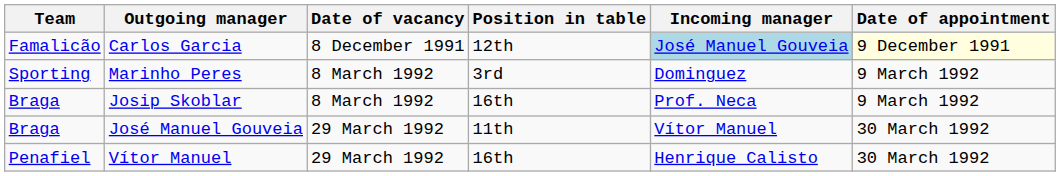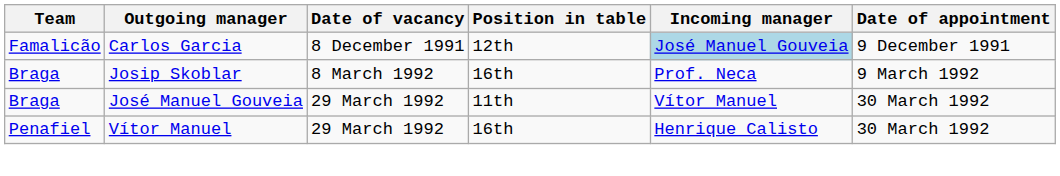Carlos Garcia | Date of appointment: lightyellow background -> no background
- row: Sporting | Marinho Peres | 8 March 1992 | 3rd | Dominguez | 9 March 1992
